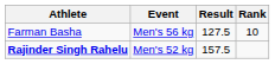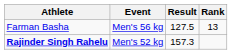Farman Basha | Rank: 10 -> 13
Rajinder Singh Rahelu | Result: 157.5 -> 157.3
